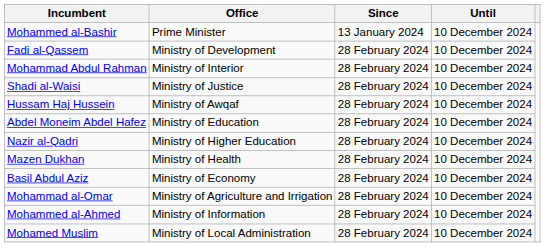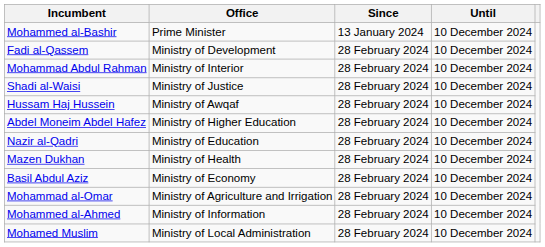Abdel Moneim Abdel Hafez | Office: Ministry of Education -> Ministry of Higher Education
Nazir al-Qadri | Office: Ministry of Higher Education -> Ministry of Education
